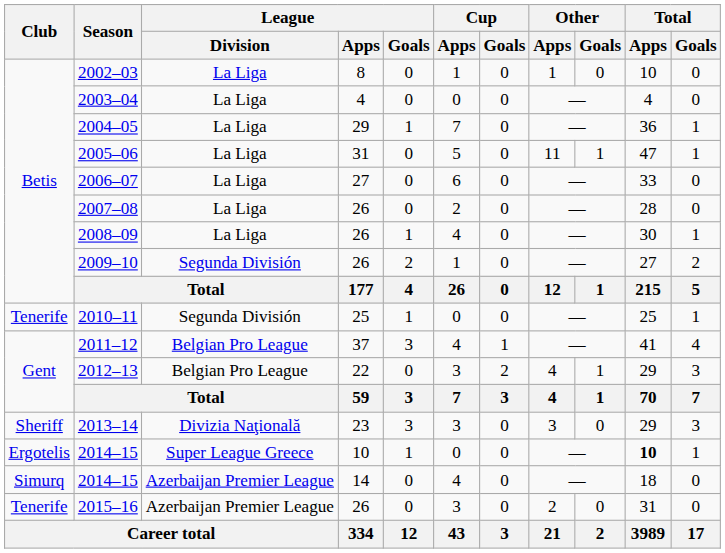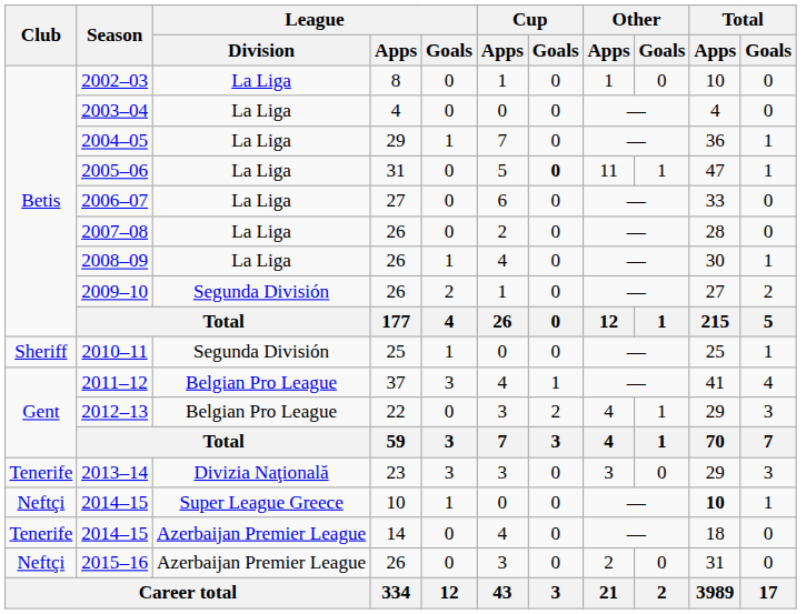2005–06 | Cup / Goals: normal -> bold
2010–11 | Club: Tenerife -> Sheriff
2013–14 | Club: Sheriff -> Tenerife
2014–15 / 10 | Club: Ergotelis -> Neftçi
2014–15 / 14 | Club: Simurq -> Tenerife
2015–16 | Club: Tenerife -> Neftçi
